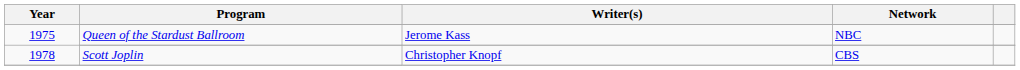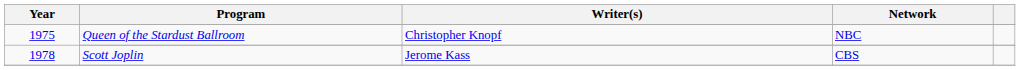Queen of the Stardust Ballroom | Writer(s): Jerome Kass -> Christopher Knopf
Scott Joplin | Writer(s): Christopher Knopf -> Jerome Kass
